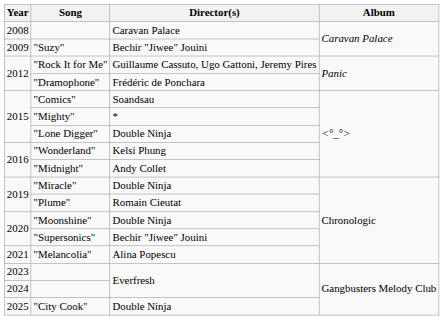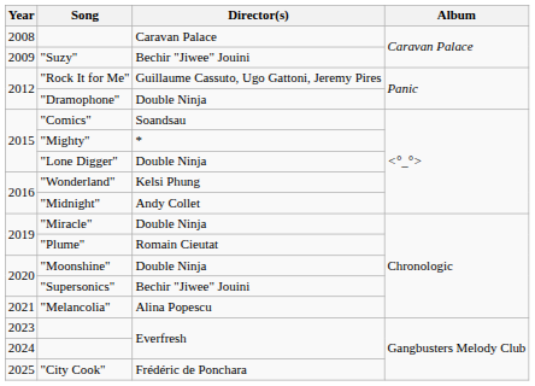"Dramophone" | Director(s): Frédéric de Ponchara -> Double Ninja
"City Cook" | Director(s): Double Ninja -> Frédéric de Ponchara
